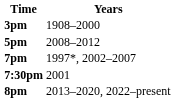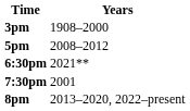+ row: 6:30pm | 2021**
- row: 7pm | 1997*, 2002–2007
